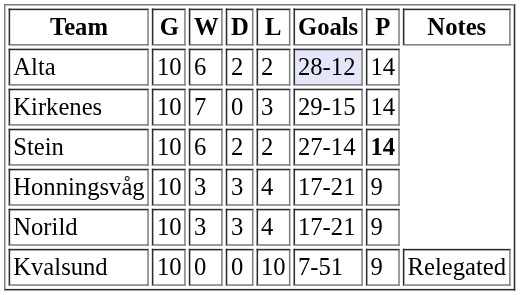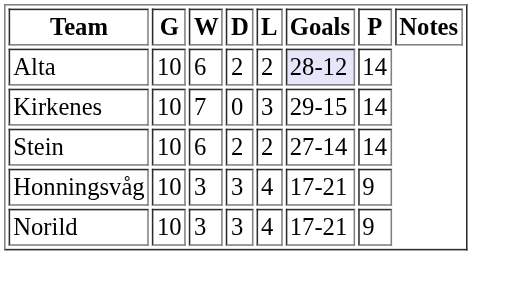Stein | P: bold -> normal
- row: Kvalsund | 10 | 0 | 0 | 10 | 7-51 | 9 | Relegated
